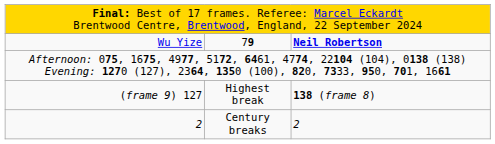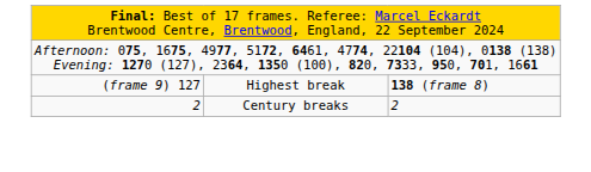- row: Wu Yize | 79 | Neil Robertson
